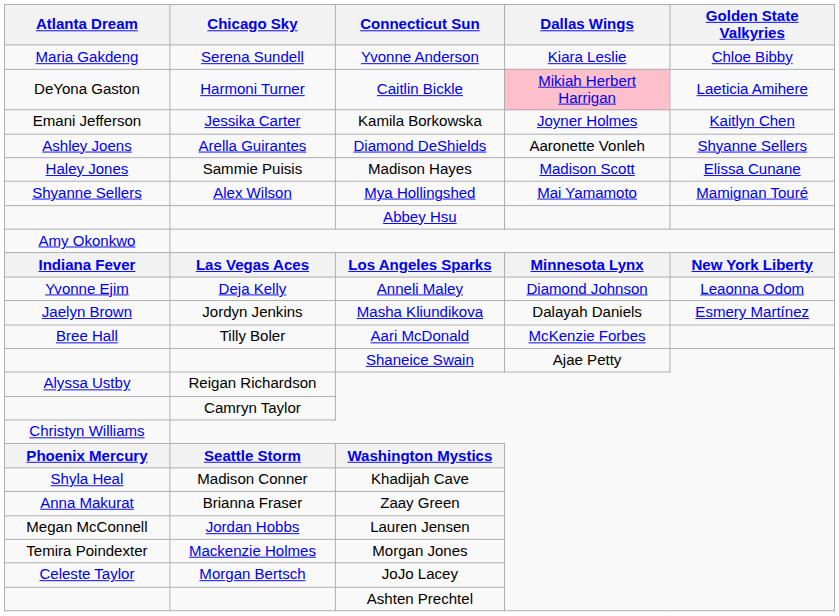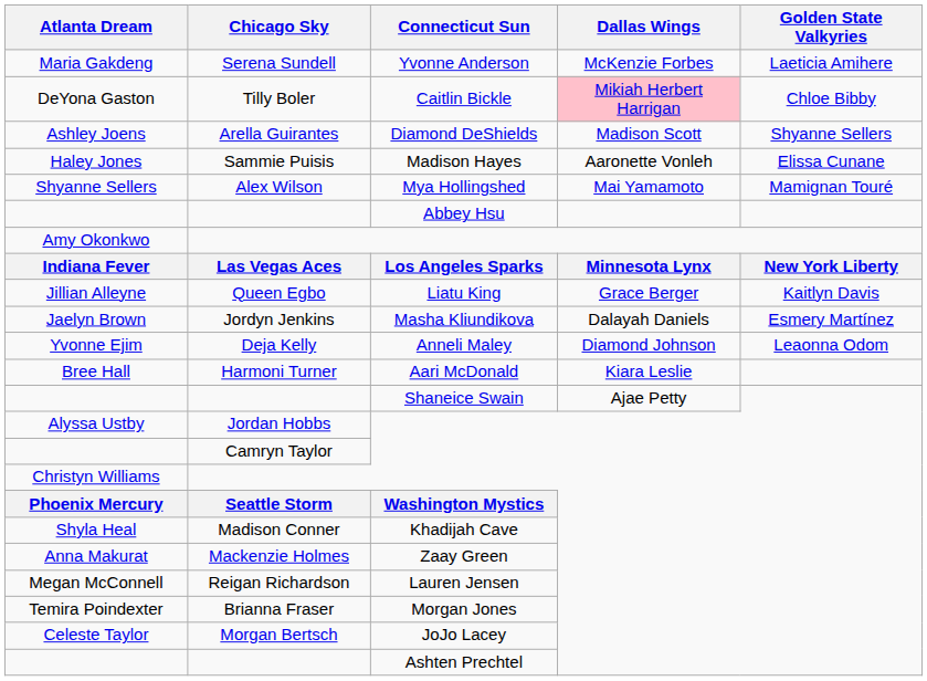Maria Gakdeng | Dallas Wings: Kiara Leslie -> McKenzie Forbes
Maria Gakdeng | Golden State Valkyries: Chloe Bibby -> Laeticia Amihere
DeYona Gaston | Chicago Sky: Harmoni Turner -> Tilly Boler
DeYona Gaston | Golden State Valkyries: Laeticia Amihere -> Chloe Bibby
- row: Emani Jefferson | Jessika Carter | Kamila Borkowska | Joyner Holmes | Kaitlyn Chen
Ashley Joens | Dallas Wings: Aaronette Vonleh -> Madison Scott
Haley Jones | Dallas Wings: Madison Scott -> Aaronette Vonleh
+ row: Jillian Alleyne | Queen Egbo | Liatu King | Grace Berger | Kaitlyn Davis
rows swapped: Jaelyn Brown <-> Yvonne Ejim
Bree Hall | Chicago Sky: Tilly Boler -> Harmoni Turner
Bree Hall | Dallas Wings: McKenzie Forbes -> Kiara Leslie
Alyssa Ustby | Chicago Sky: Reigan Richardson -> Jordan Hobbs
Anna Makurat | Chicago Sky: Brianna Fraser -> Mackenzie Holmes
Megan McConnell | Chicago Sky: Jordan Hobbs -> Reigan Richardson
Temira Poindexter | Chicago Sky: Mackenzie Holmes -> Brianna Fraser
